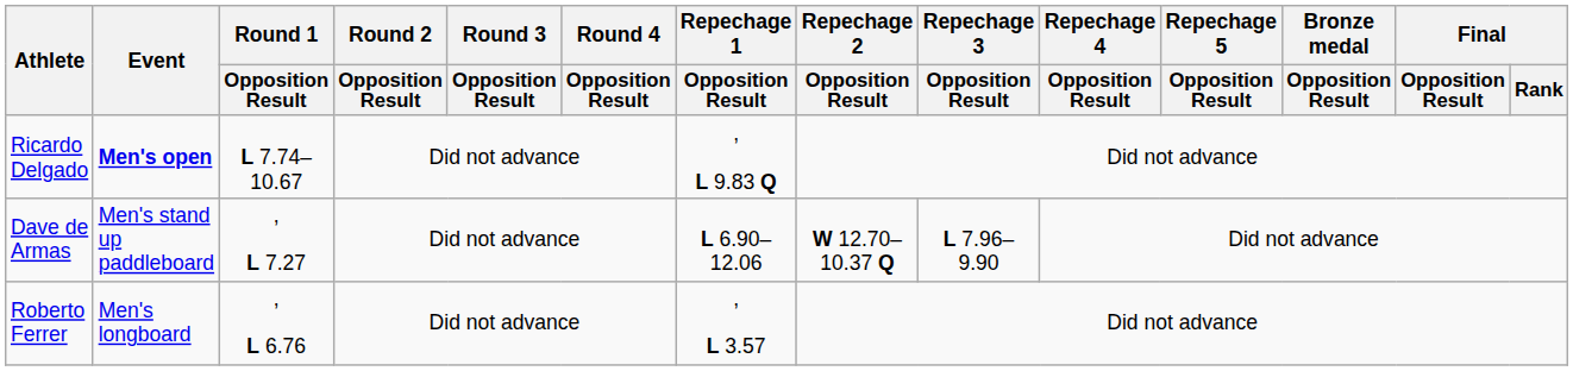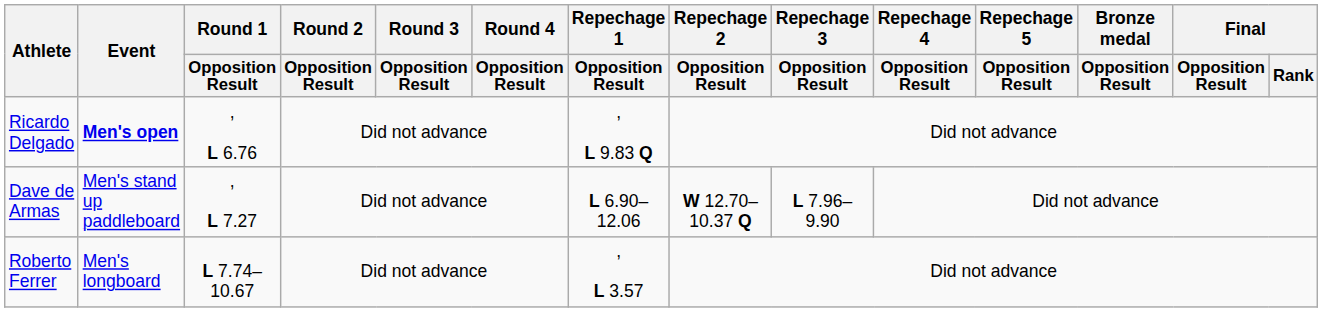Ricardo Delgado | Round 1 / Opposition Result: L 7.74–10.67 -> , L 6.76
Roberto Ferrer | Round 1 / Opposition Result: , L 6.76 -> L 7.74–10.67
